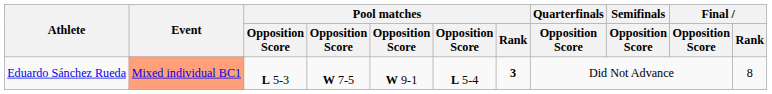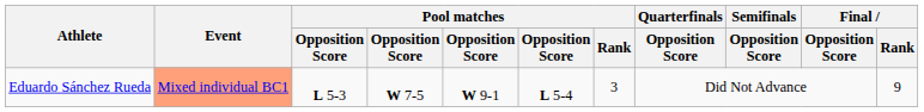Eduardo Sánchez Rueda | Pool matches / Rank: bold -> normal
Eduardo Sánchez Rueda | Final / Rank: 8 -> 9
